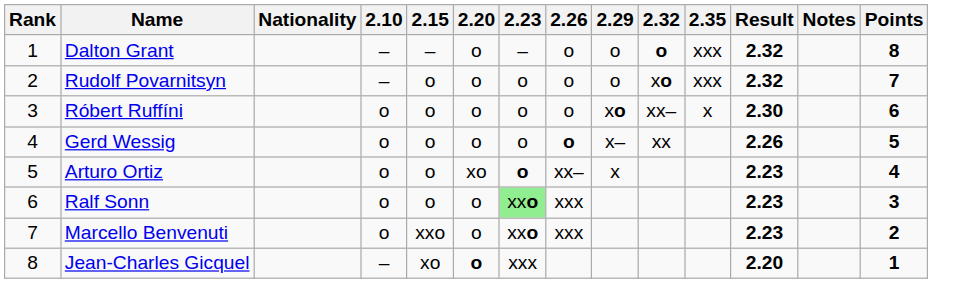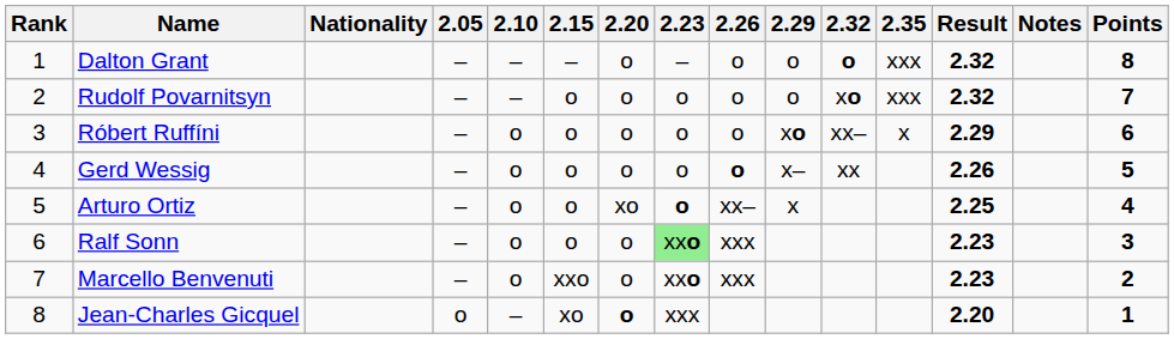+ column: 2.05 | – | – | – | – | – | – | – | o
Róbert Ruffíni | Result: 2.30 -> 2.29
Arturo Ortiz | Result: 2.23 -> 2.25
